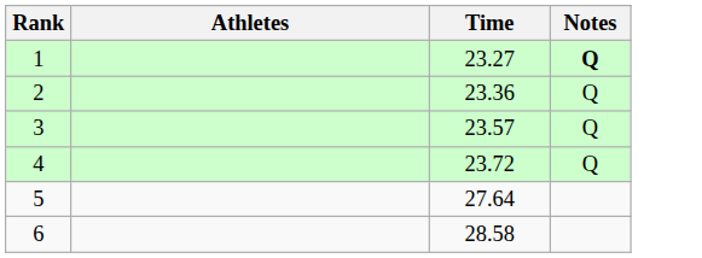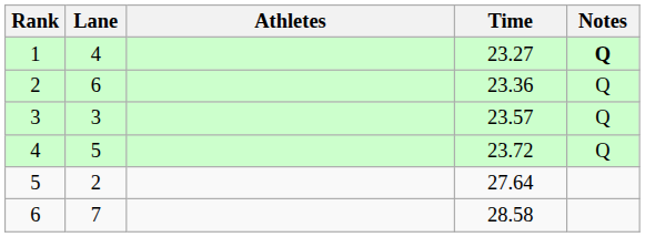+ column: Lane | 4 | 6 | 3 | 5 | 2 | 7
